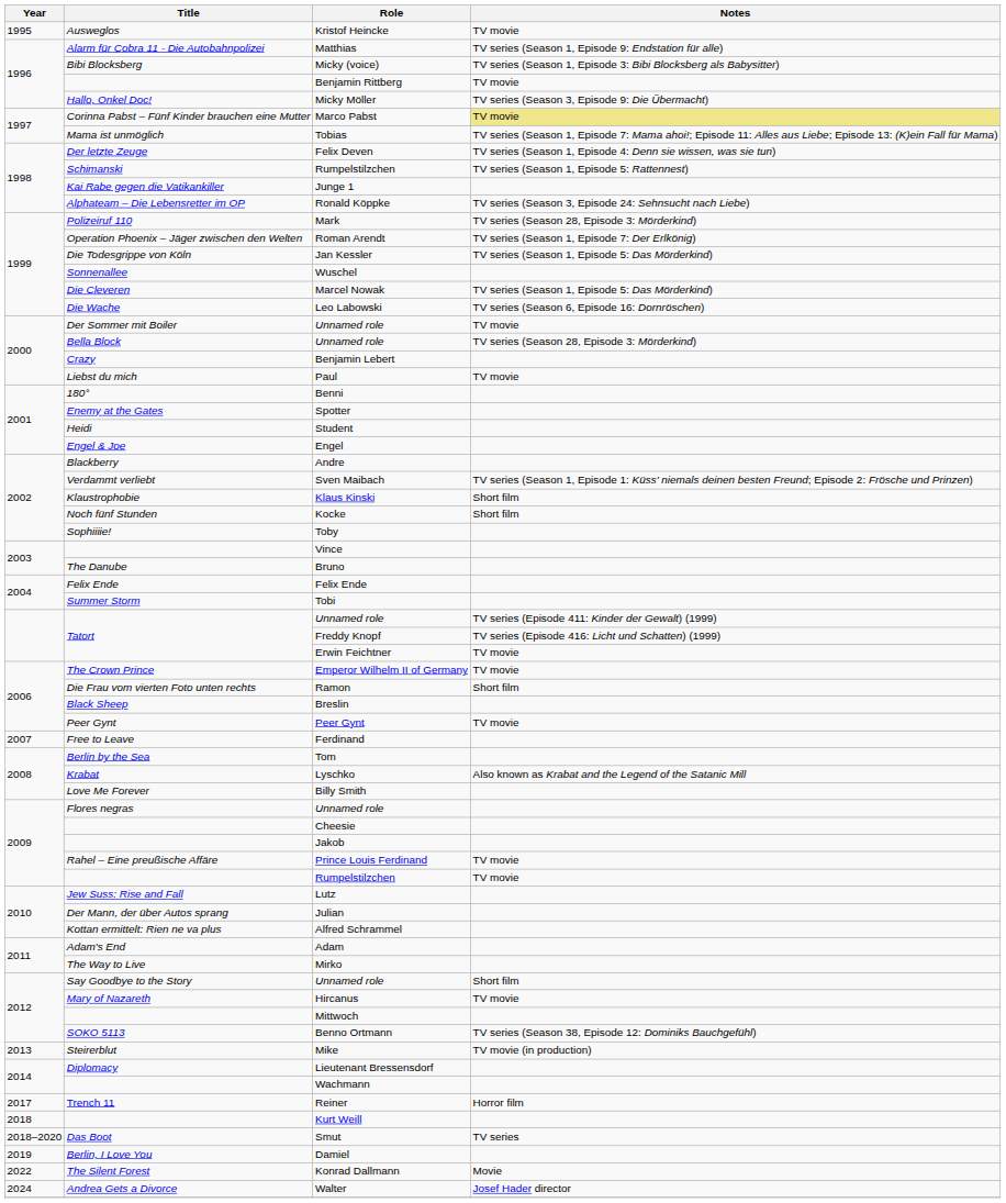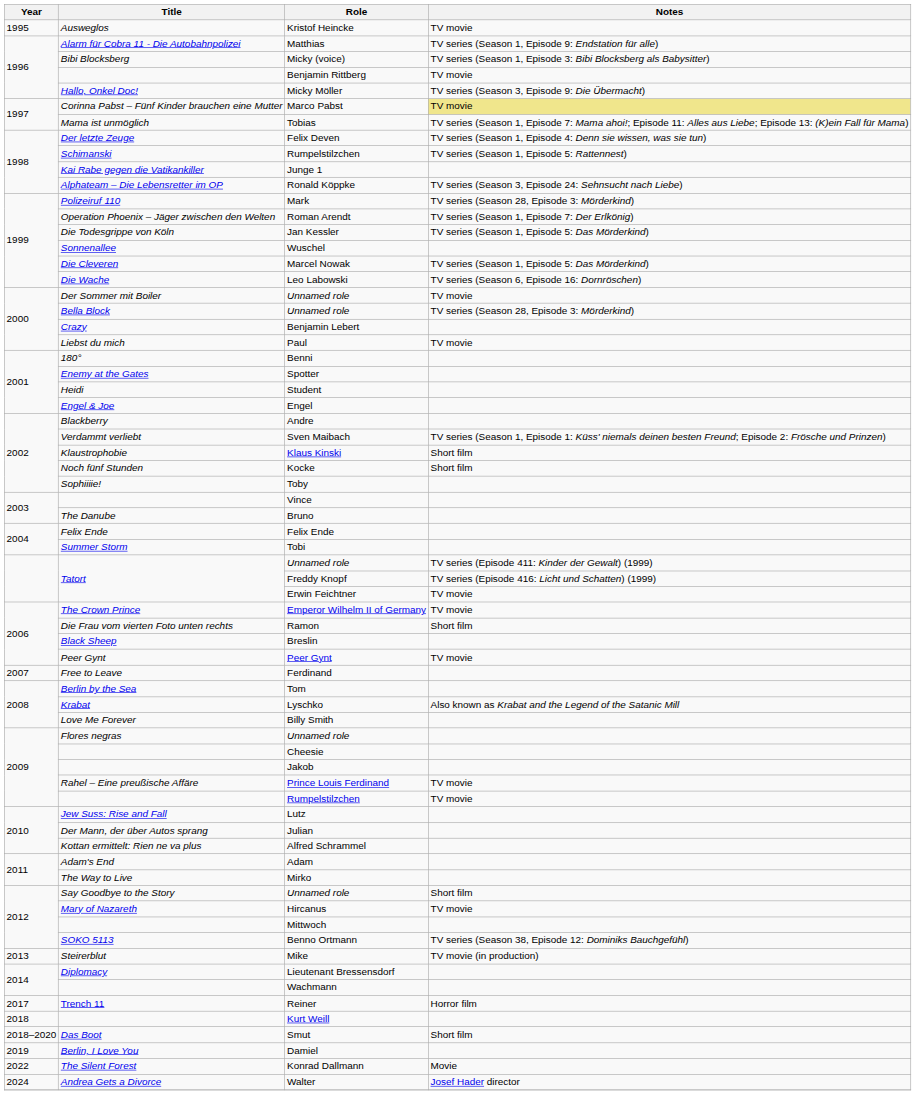Smut | Notes: TV series -> Short film
